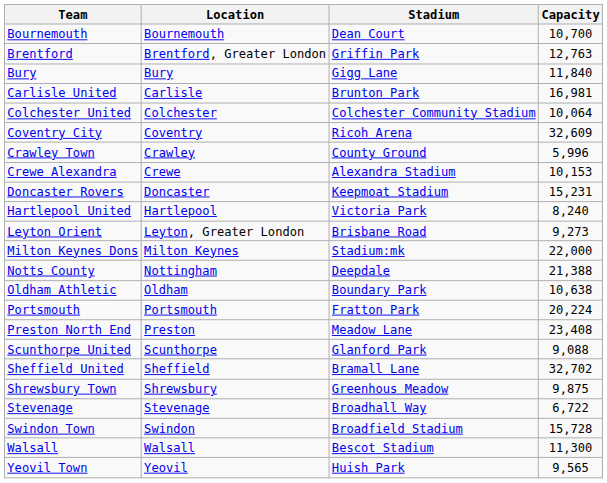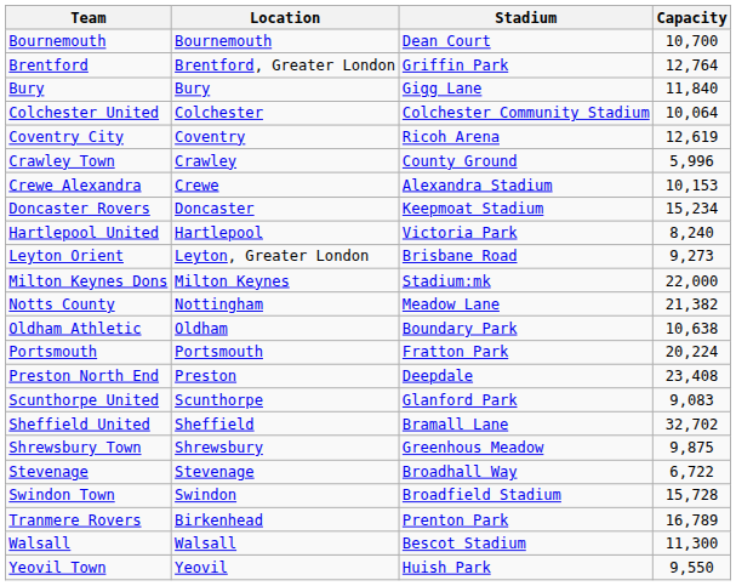Brentford | Capacity: 12,763 -> 12,764
- row: Carlisle United | Carlisle | Brunton Park | 16,981
Coventry City | Capacity: 32,609 -> 12,619
Doncaster Rovers | Capacity: 15,231 -> 15,234
Notts County | Stadium: Deepdale -> Meadow Lane
Notts County | Capacity: 21,388 -> 21,382
Preston North End | Stadium: Meadow Lane -> Deepdale
Scunthorpe United | Capacity: 9,088 -> 9,083
+ row: Tranmere Rovers | Birkenhead | Prenton Park | 16,789
Yeovil Town | Capacity: 9,565 -> 9,550
